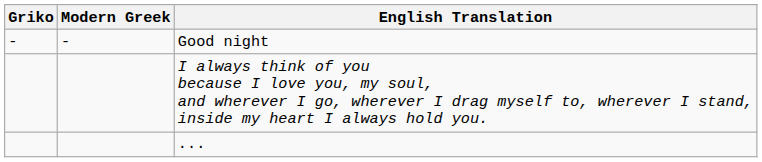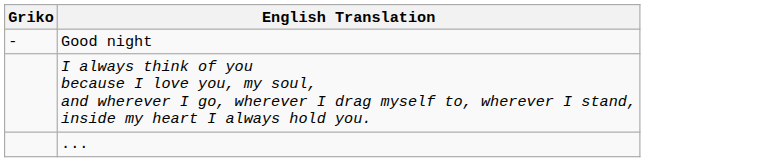- column: Modern Greek | -
